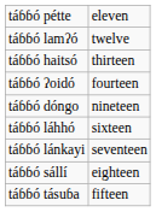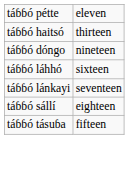- row: táɓɓó lamʔó | twelve
- row: táɓɓó ʔoidó | fourteen
